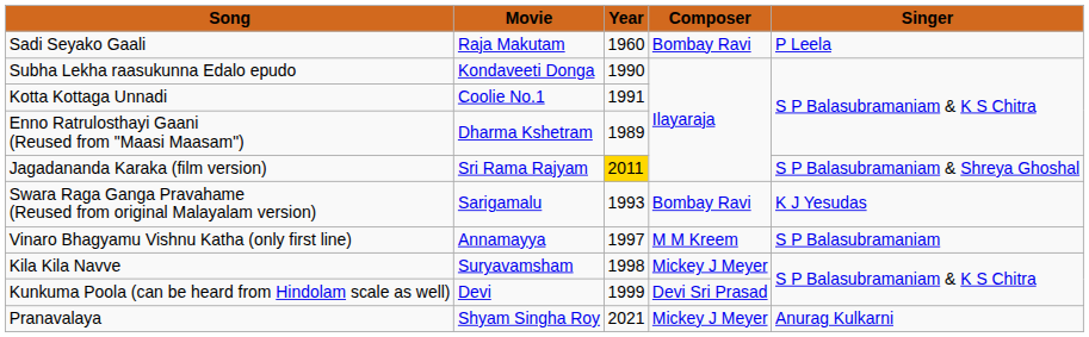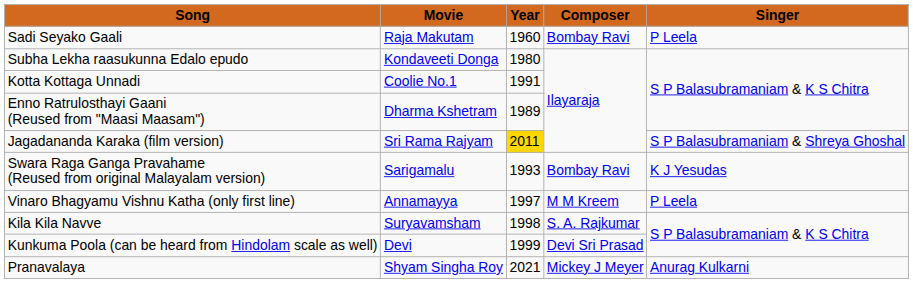Subha Lekha raasukunna Edalo epudo | Year: 1990 -> 1980
Vinaro Bhagyamu Vishnu Katha (only first line) | Singer: S P Balasubramaniam -> P Leela
Kila Kila Navve | Composer: Mickey J Meyer -> S. A. Rajkumar
